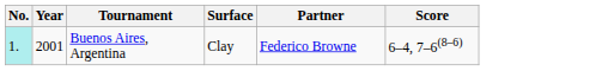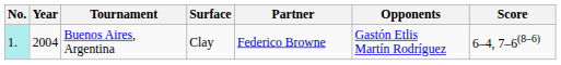+ column: Opponents | Gastón Etlis Martín Rodríguez
Buenos Aires, Argentina | Year: 2001 -> 2004
